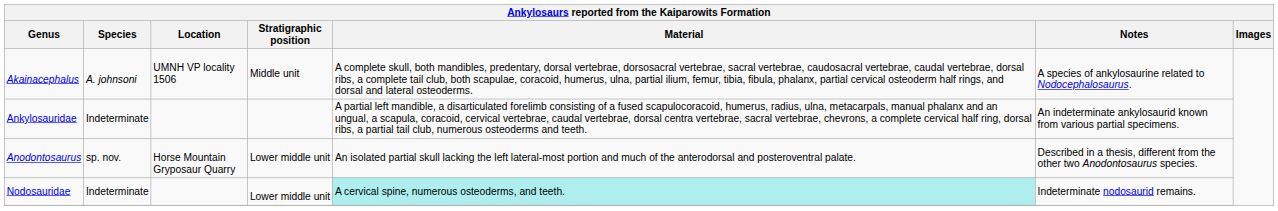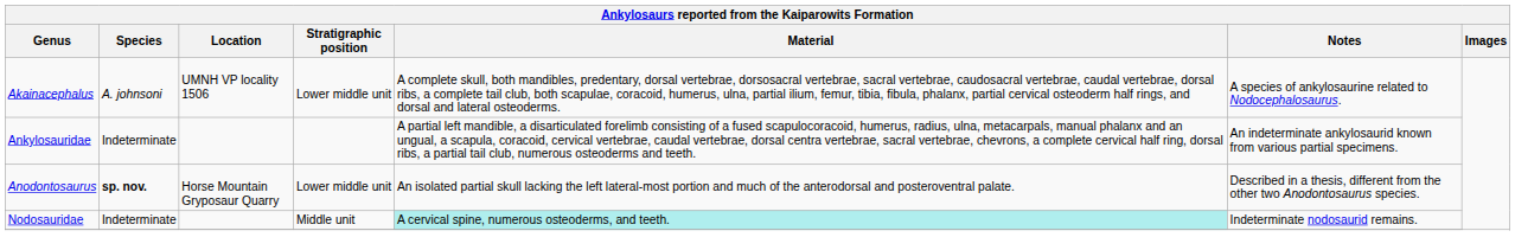Akainacephalus | Stratigraphic position: Middle unit -> Lower middle unit
Anodontosaurus | Species: normal -> bold
Nodosauridae | Stratigraphic position: Lower middle unit -> Middle unit
